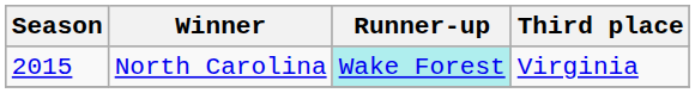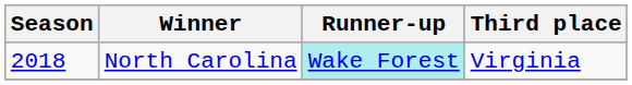North Carolina | Season: 2015 -> 2018
